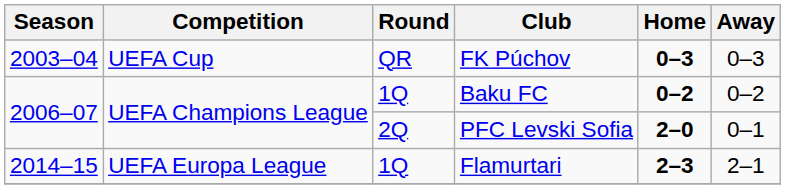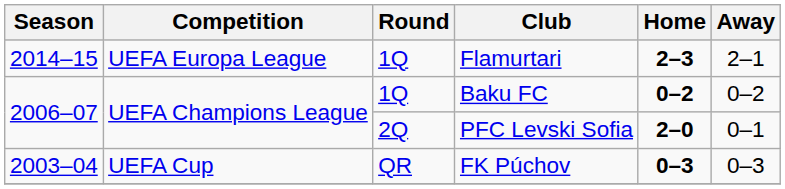rows swapped: FK Púchov <-> Flamurtari
